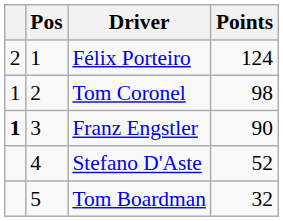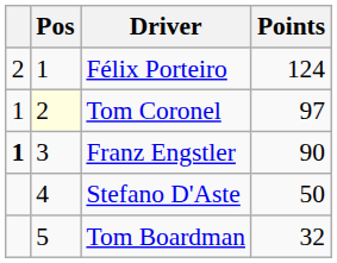Tom Coronel | Pos: no background -> lightyellow background
Tom Coronel | Points: 98 -> 97
Stefano D'Aste | Points: 52 -> 50
